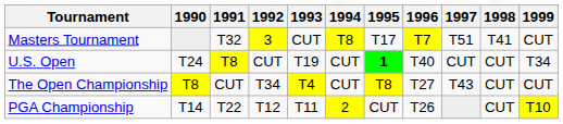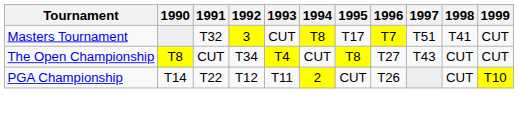- row: U.S. Open | T24 | T8 | CUT | T19 | CUT | 1 | T40 | CUT | CUT | T34
